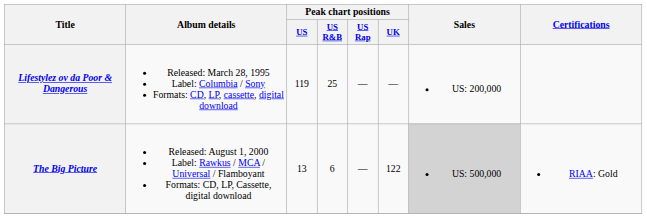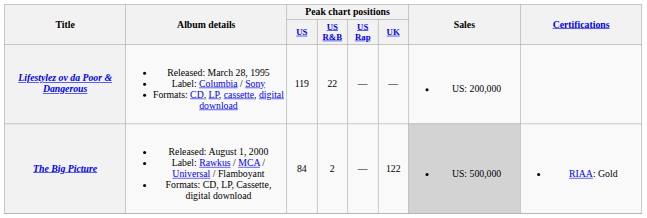Lifestylez ov da Poor & Dangerous | Peak chart positions / US R&B: 25 -> 22
The Big Picture | Peak chart positions / US: 13 -> 84
The Big Picture | Peak chart positions / US R&B: 6 -> 2
